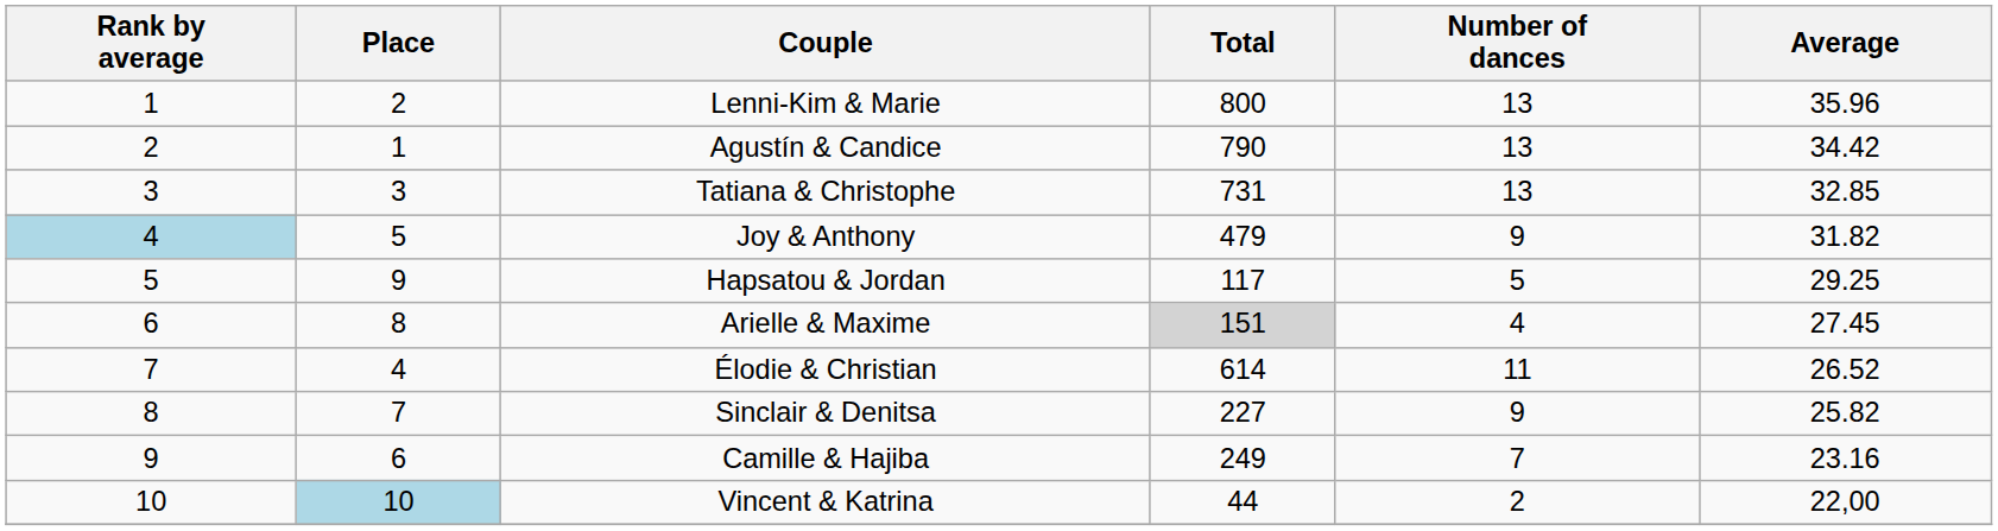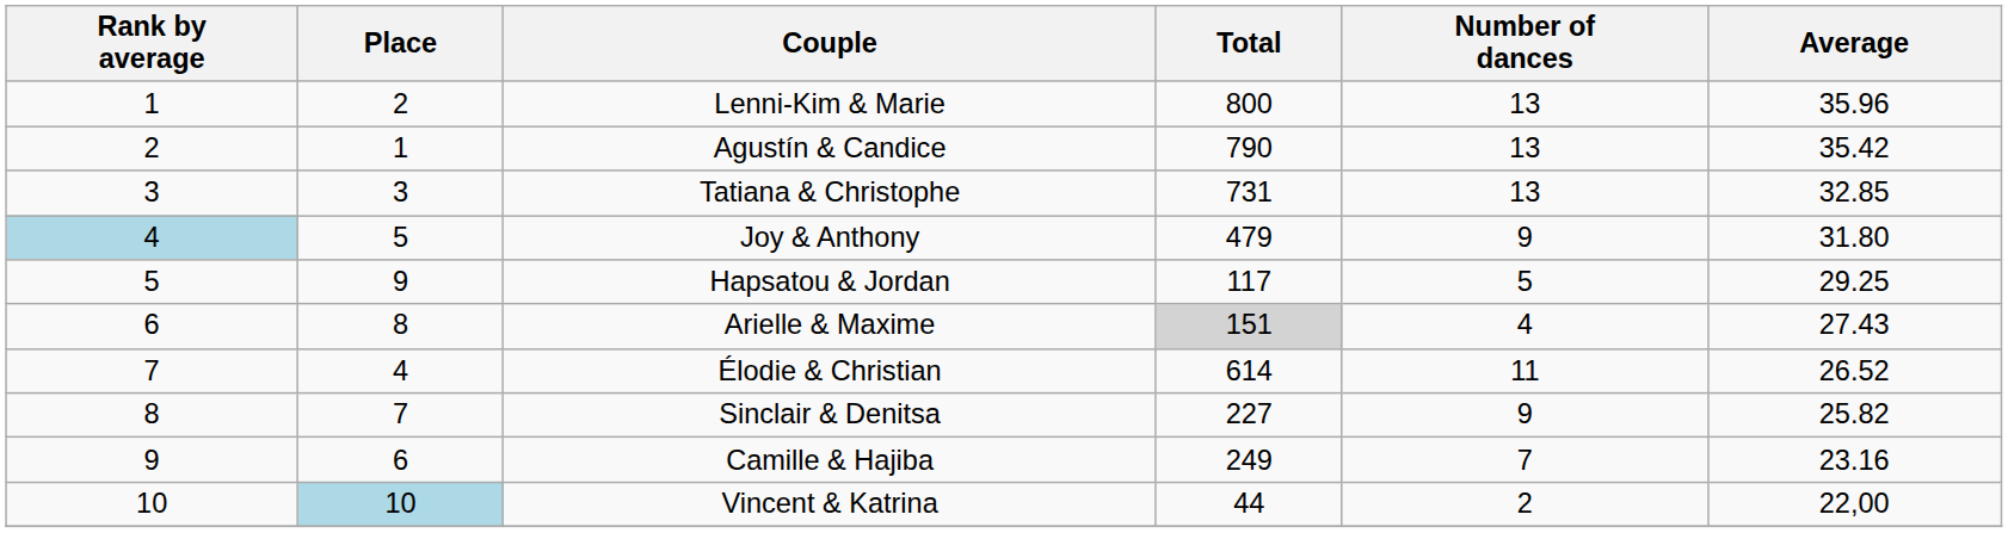Agustín & Candice | Average: 34.42 -> 35.42
Joy & Anthony | Average: 31.82 -> 31.80
Arielle & Maxime | Average: 27.45 -> 27.43
